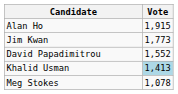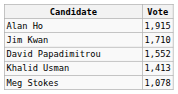Jim Kwan | Vote: 1,773 -> 1,710
Khalid Usman | Vote: lightblue background -> no background
